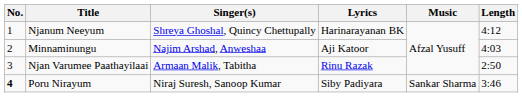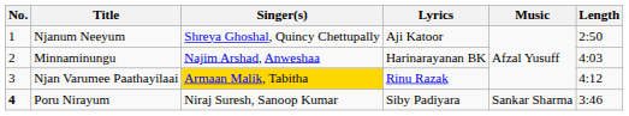Njanum Neeyum | Lyrics: Harinarayanan BK -> Aji Katoor
Njanum Neeyum | Length: 4:12 -> 2:50
Minnaminungu | Lyrics: Aji Katoor -> Harinarayanan BK
Njan Varumee Paathayilaai | Singer(s): no background -> gold background
Njan Varumee Paathayilaai | Length: 2:50 -> 4:12
